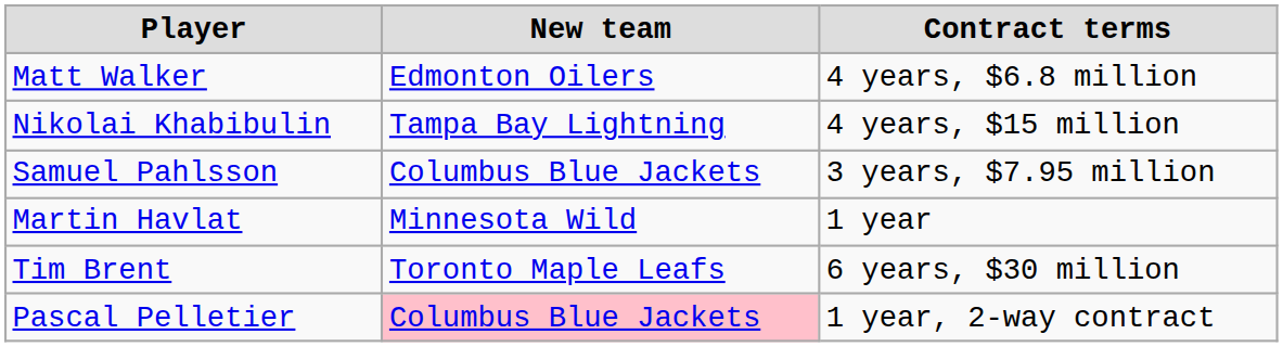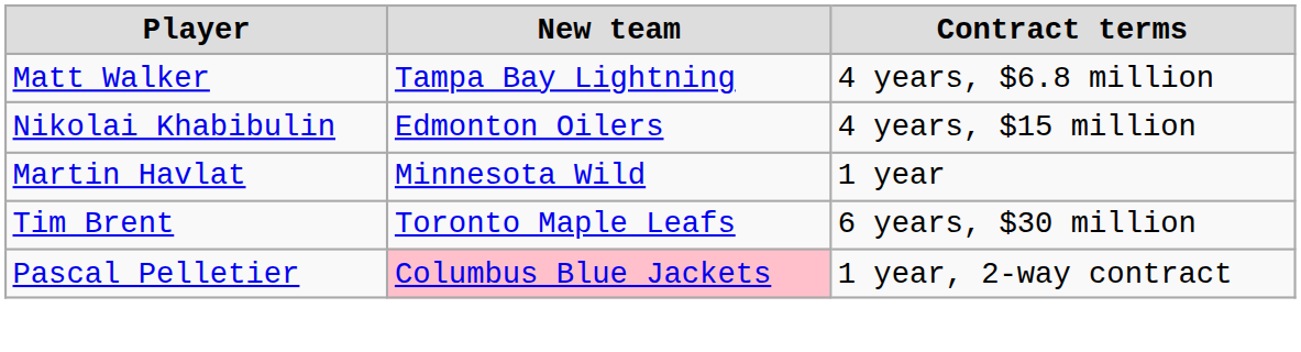Matt Walker | New team: Edmonton Oilers -> Tampa Bay Lightning
Nikolai Khabibulin | New team: Tampa Bay Lightning -> Edmonton Oilers
- row: Samuel Pahlsson | Columbus Blue Jackets | 3 years, $7.95 million
